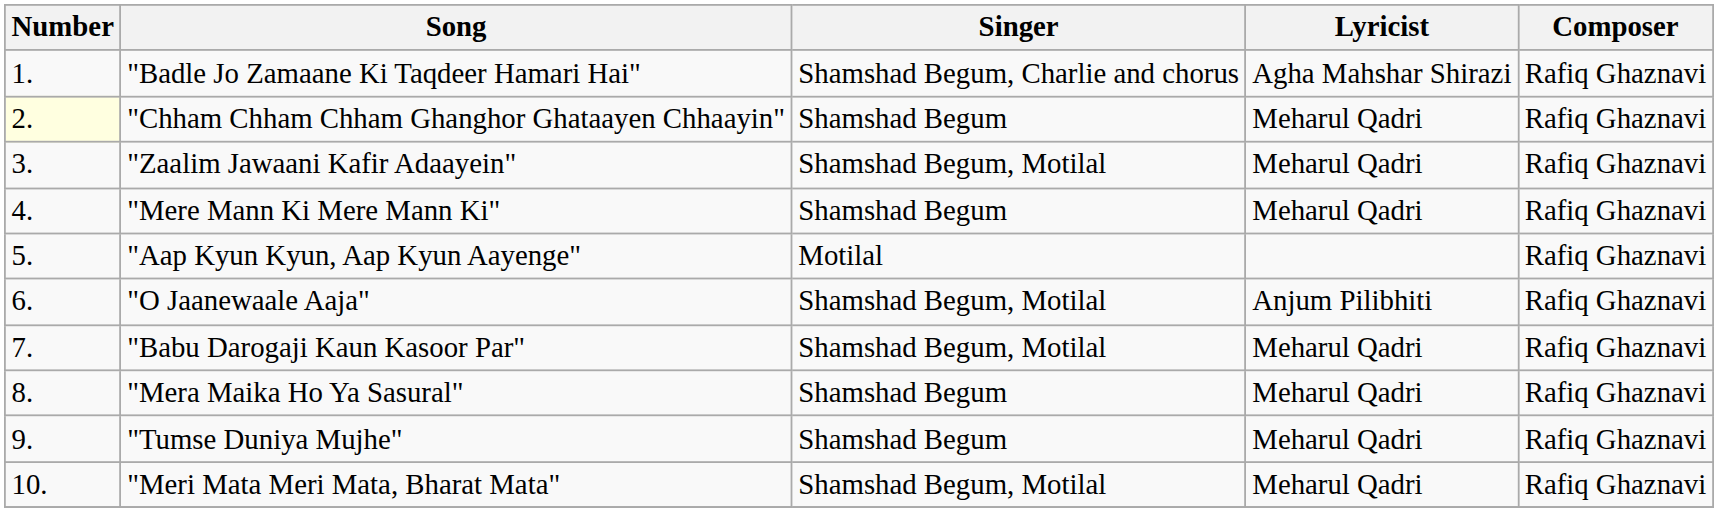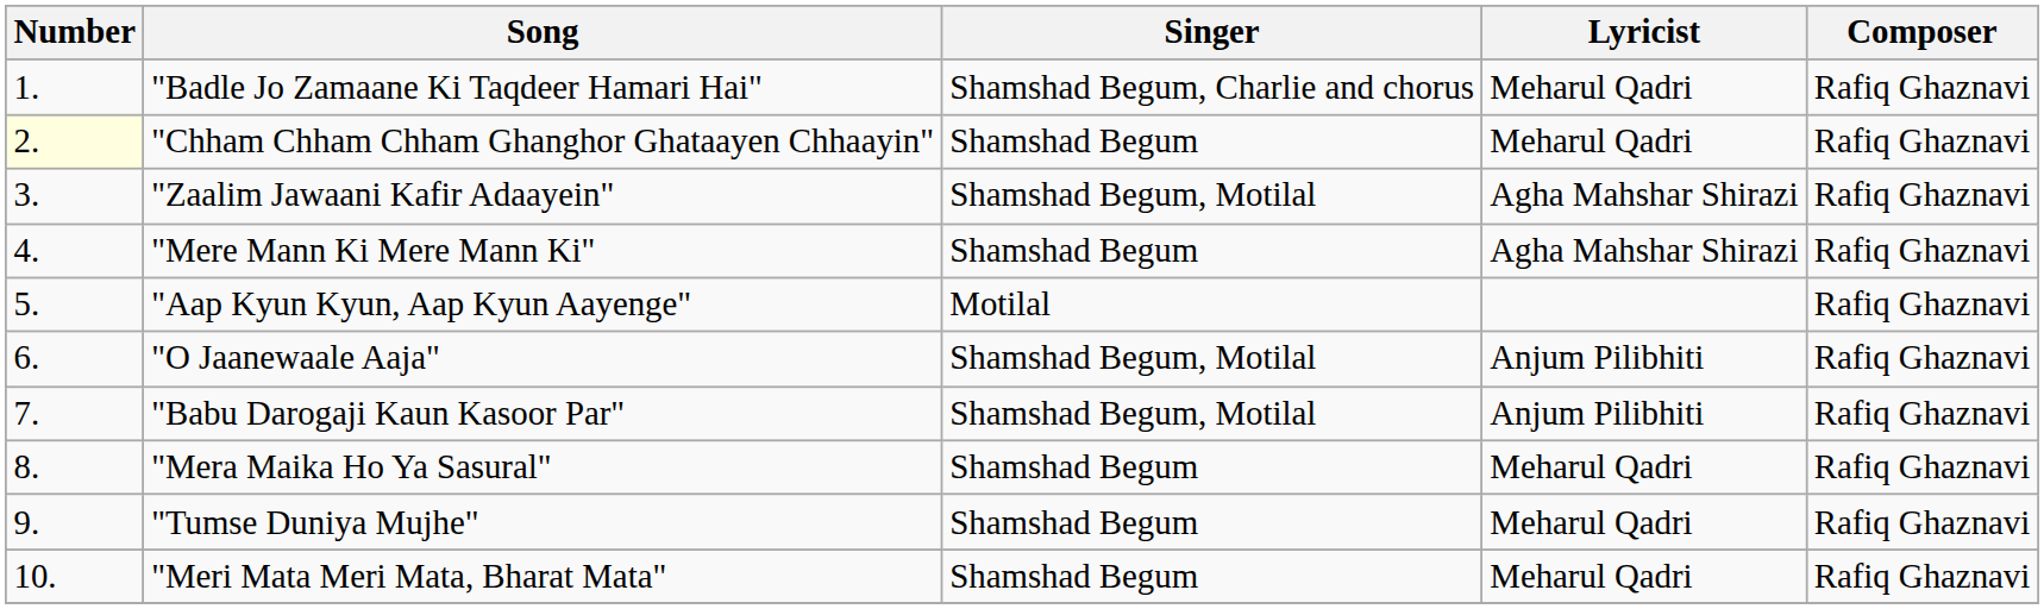"Badle Jo Zamaane Ki Taqdeer Hamari Hai" | Lyricist: Agha Mahshar Shirazi -> Meharul Qadri
"Zaalim Jawaani Kafir Adaayein" | Lyricist: Meharul Qadri -> Agha Mahshar Shirazi
"Mere Mann Ki Mere Mann Ki" | Lyricist: Meharul Qadri -> Agha Mahshar Shirazi
"Babu Darogaji Kaun Kasoor Par" | Lyricist: Meharul Qadri -> Anjum Pilibhiti
"Meri Mata Meri Mata, Bharat Mata" | Singer: Shamshad Begum, Motilal -> Shamshad Begum
